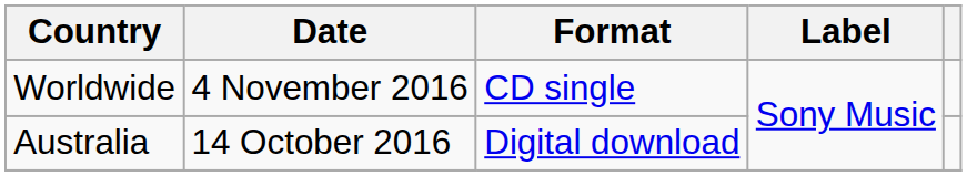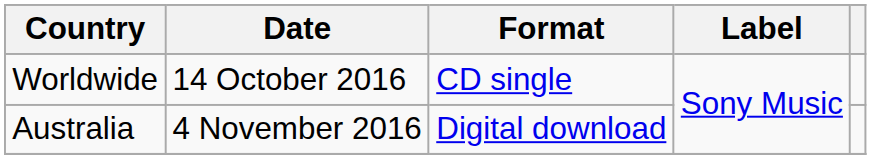Worldwide | Date: 4 November 2016 -> 14 October 2016
Australia | Date: 14 October 2016 -> 4 November 2016
